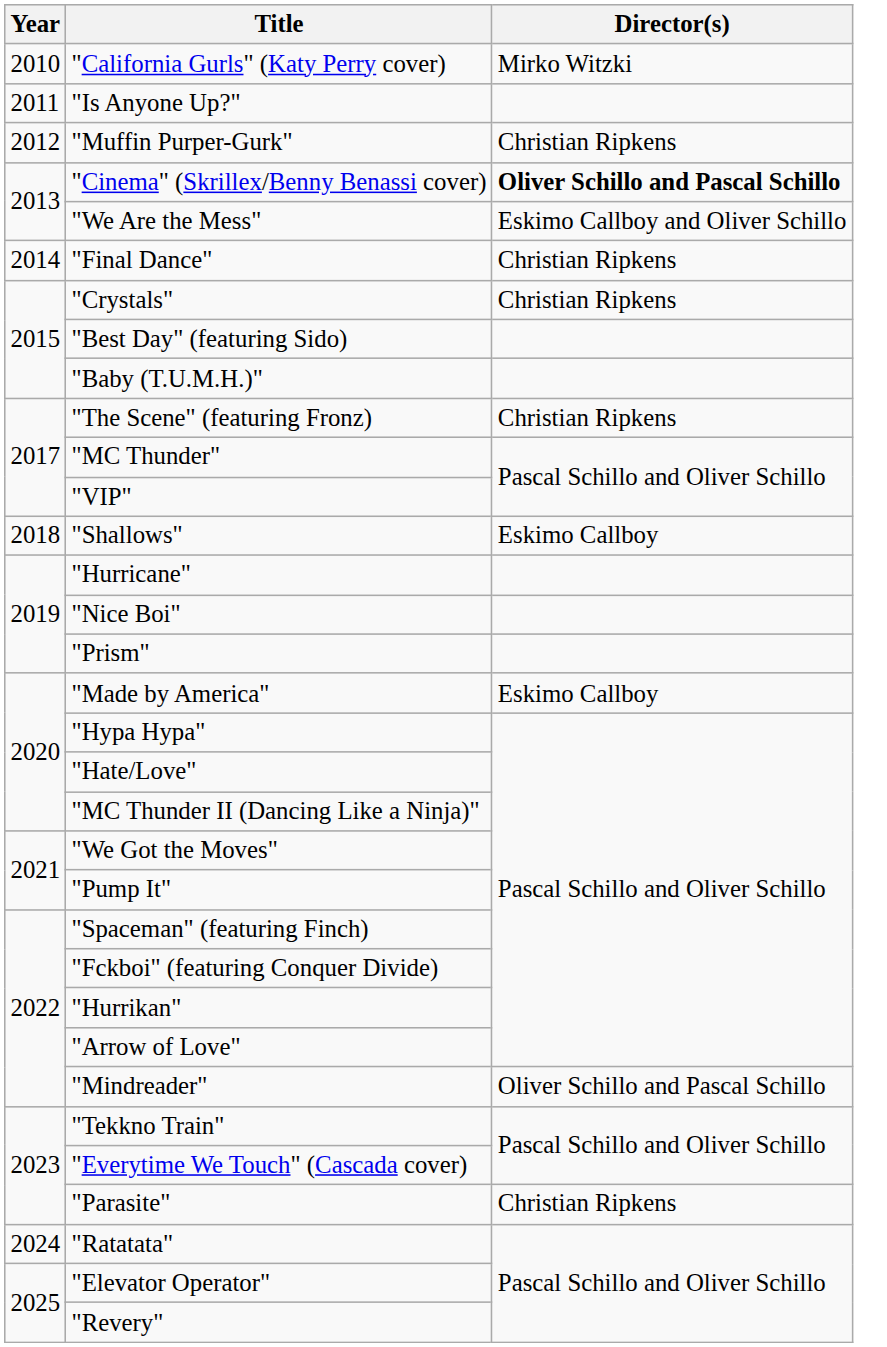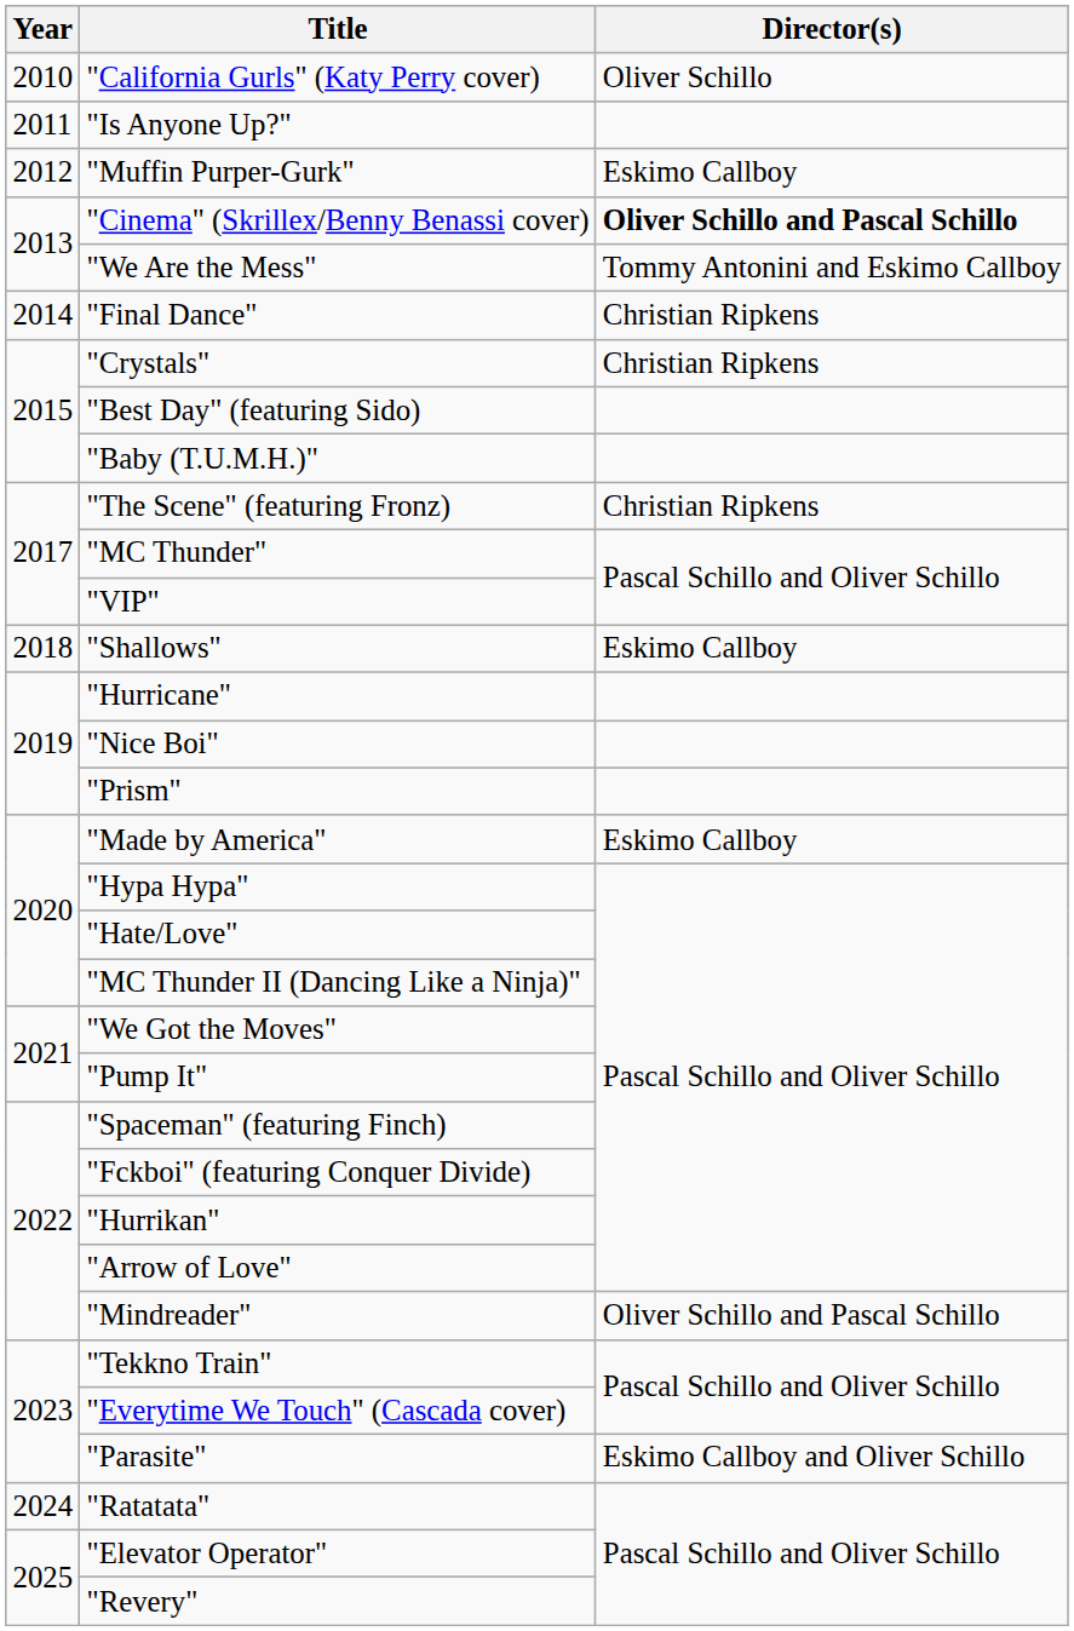"California Gurls" (Katy Perry cover) | Director(s): Mirko Witzki -> Oliver Schillo
"Muffin Purper-Gurk" | Director(s): Christian Ripkens -> Eskimo Callboy
"We Are the Mess" | Director(s): Eskimo Callboy and Oliver Schillo -> Tommy Antonini and Eskimo Callboy
"Parasite" | Director(s): Christian Ripkens -> Eskimo Callboy and Oliver Schillo
